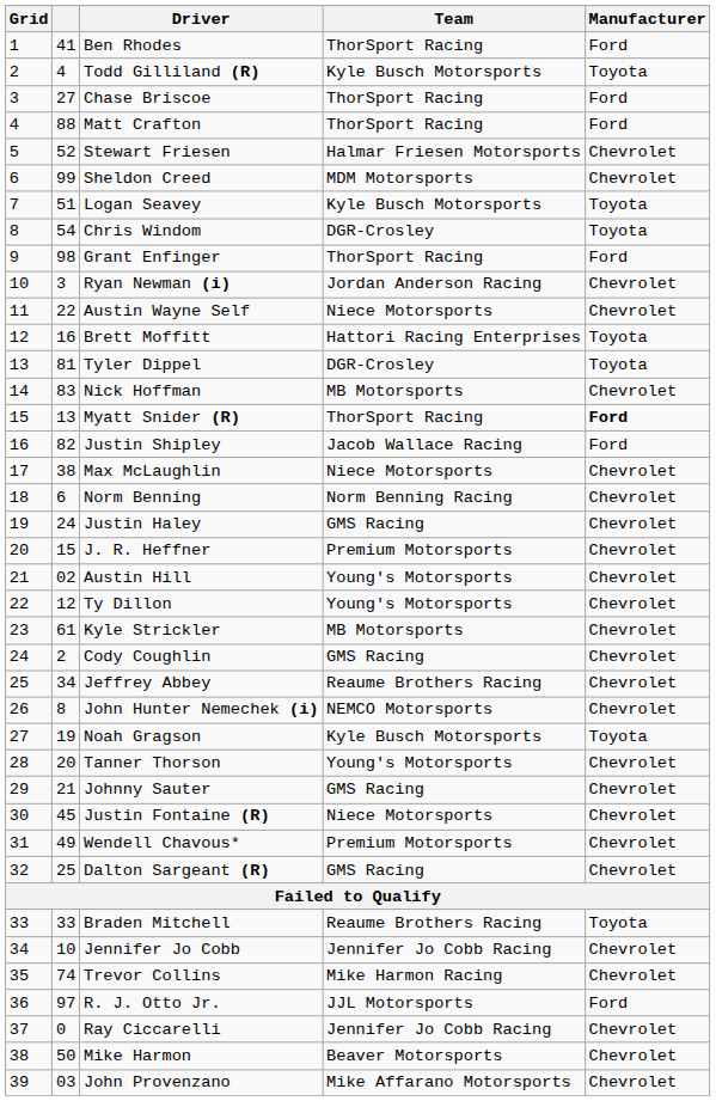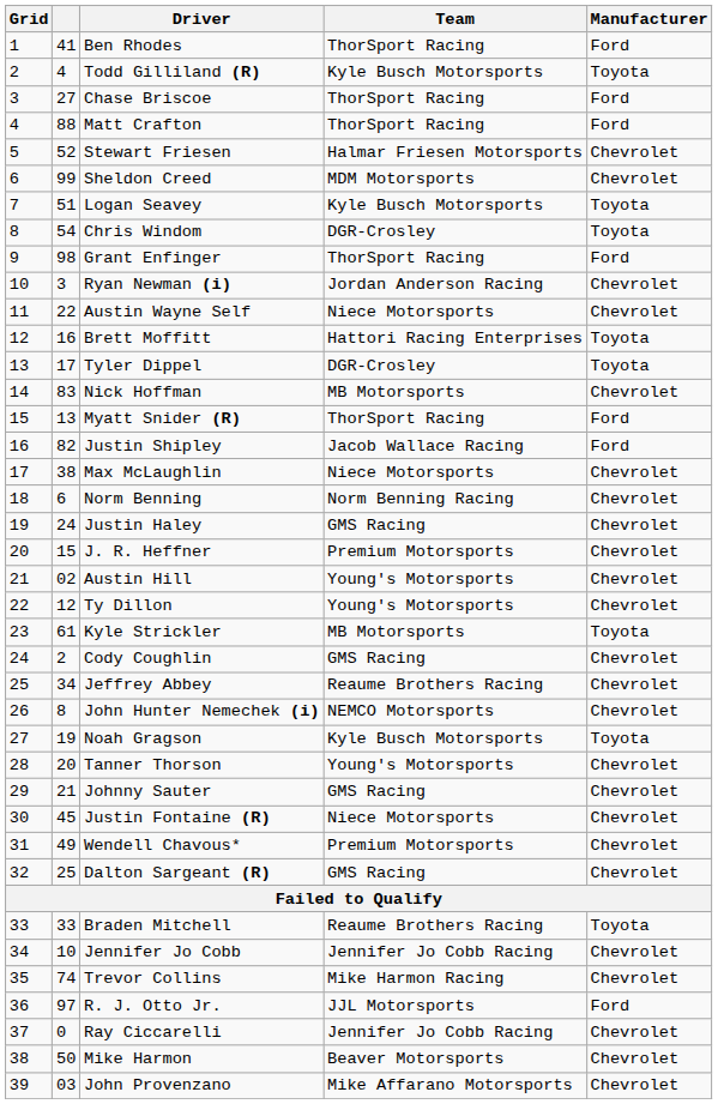Tyler Dippel | column 2: 81 -> 17
Myatt Snider (R) | Manufacturer: bold -> normal
Kyle Strickler | Manufacturer: Chevrolet -> Toyota
